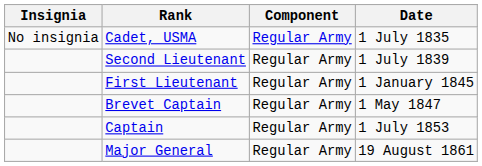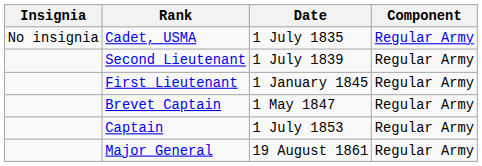columns swapped: Component <-> Date
